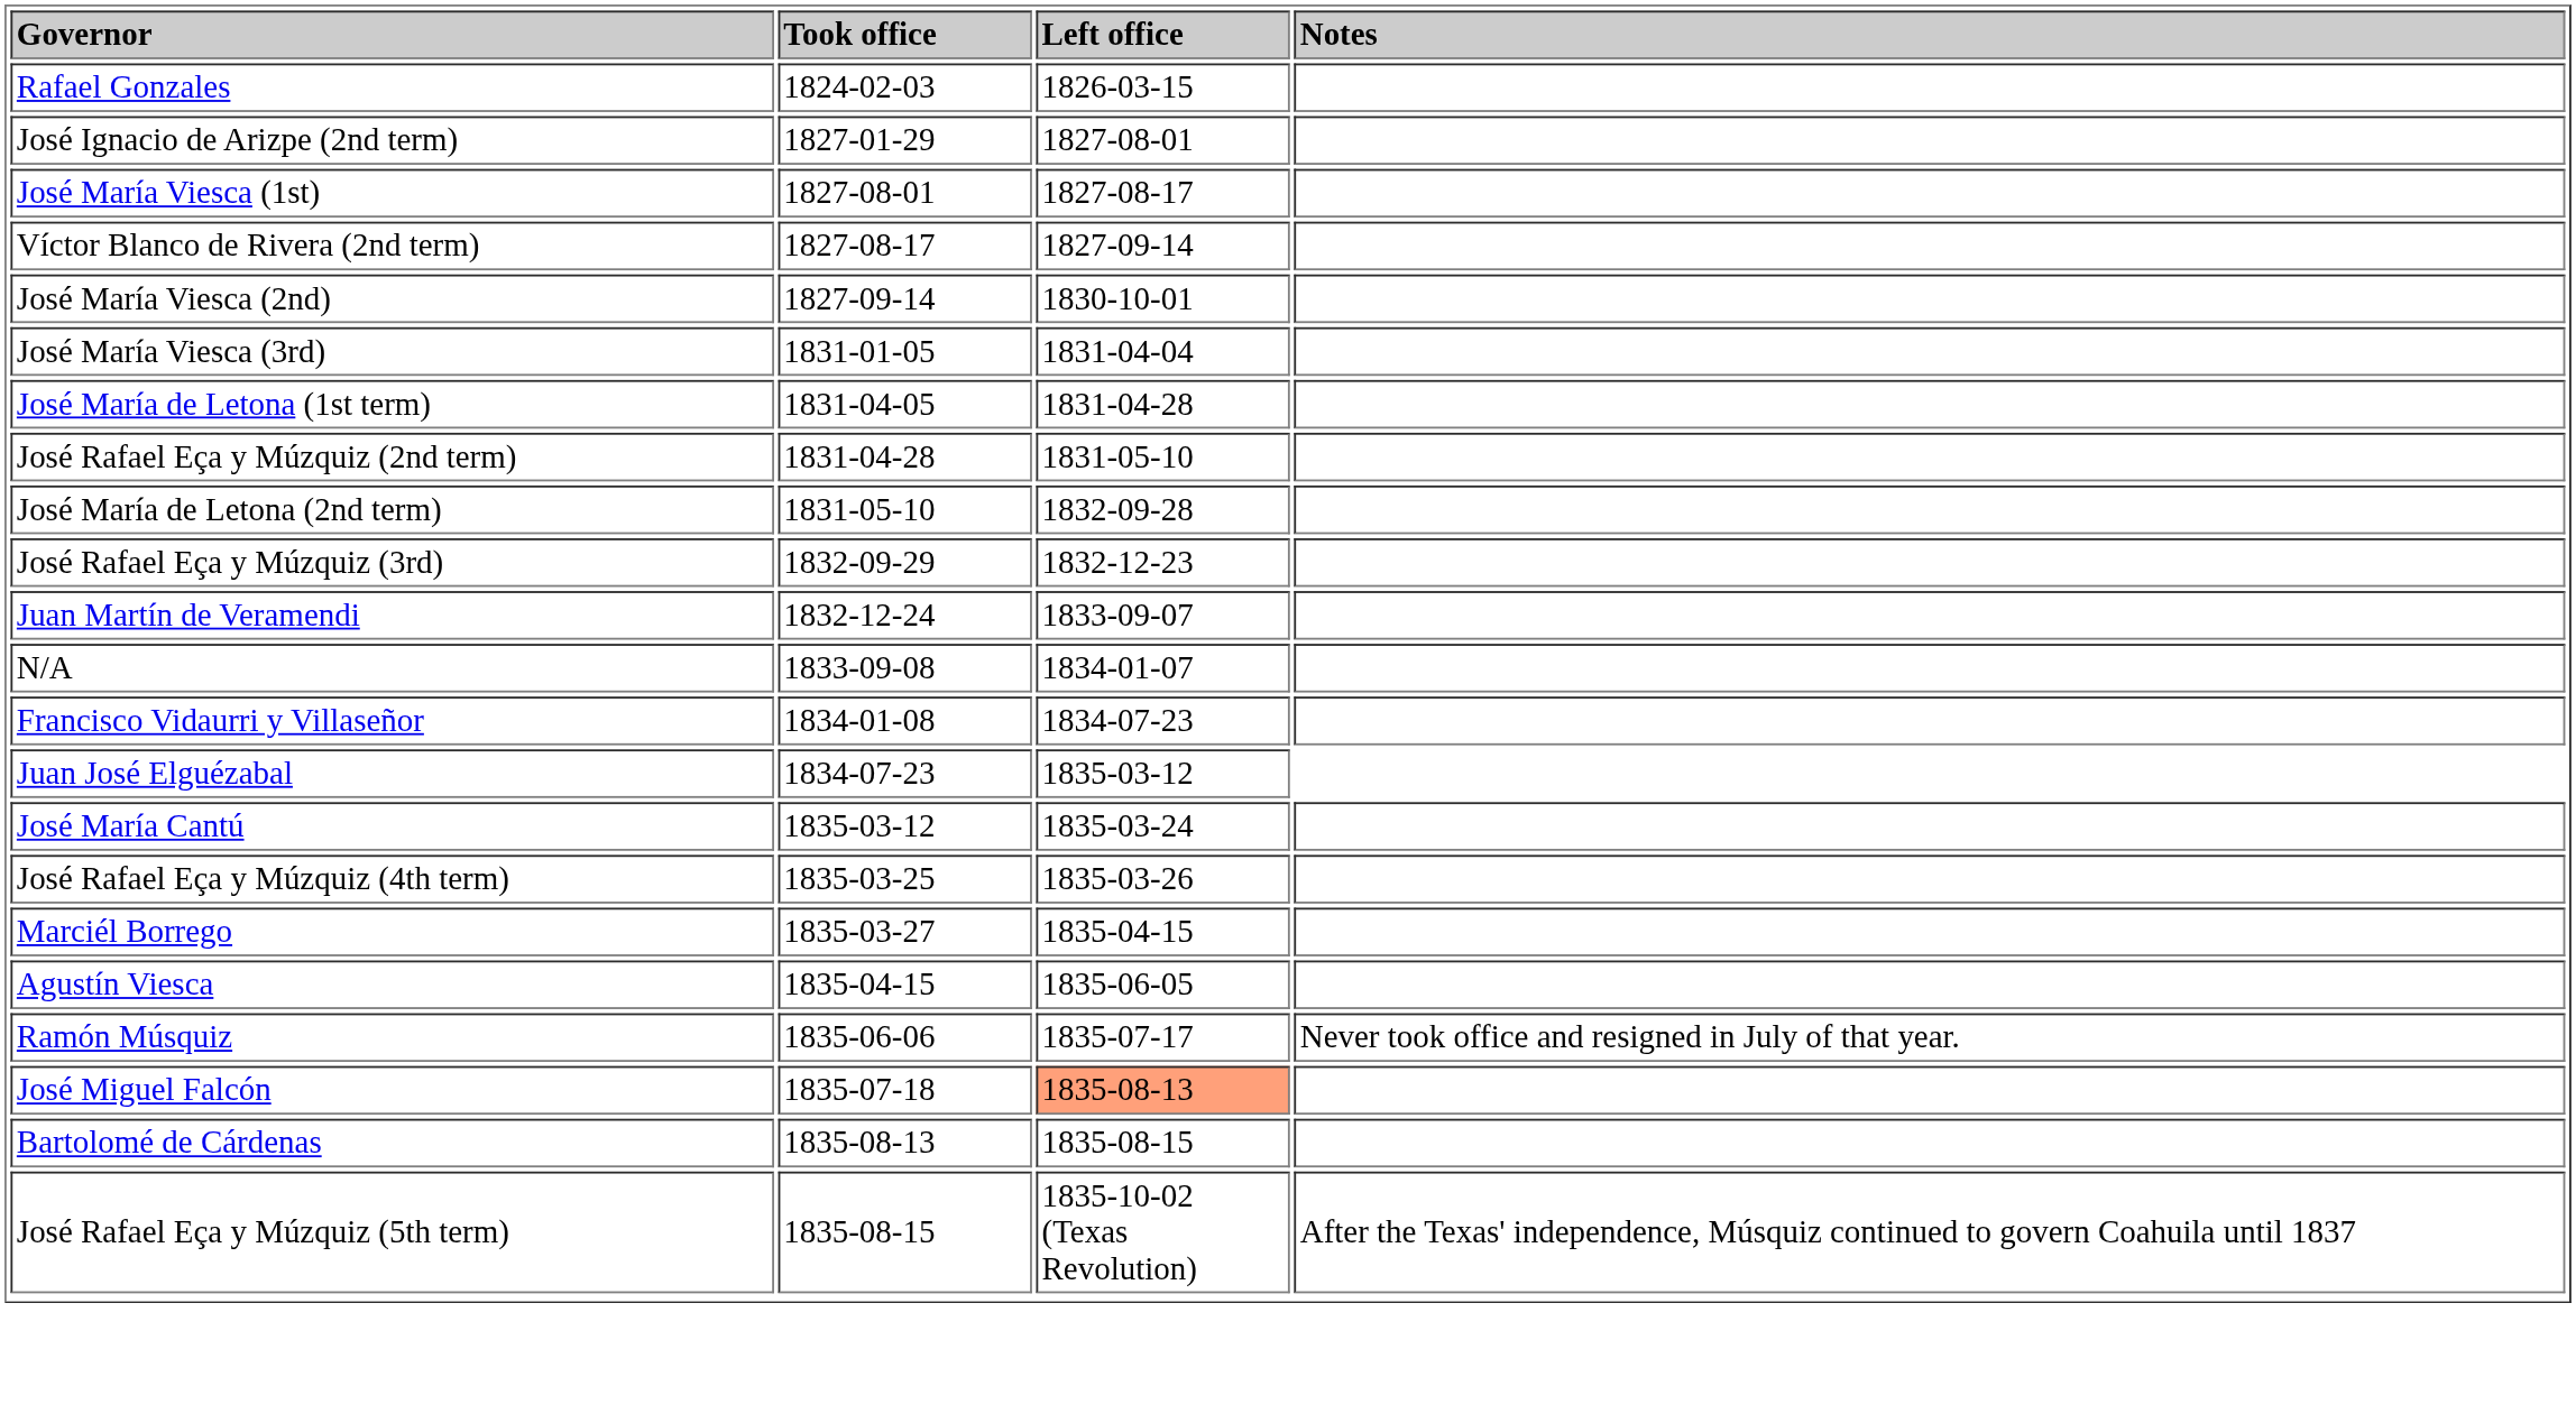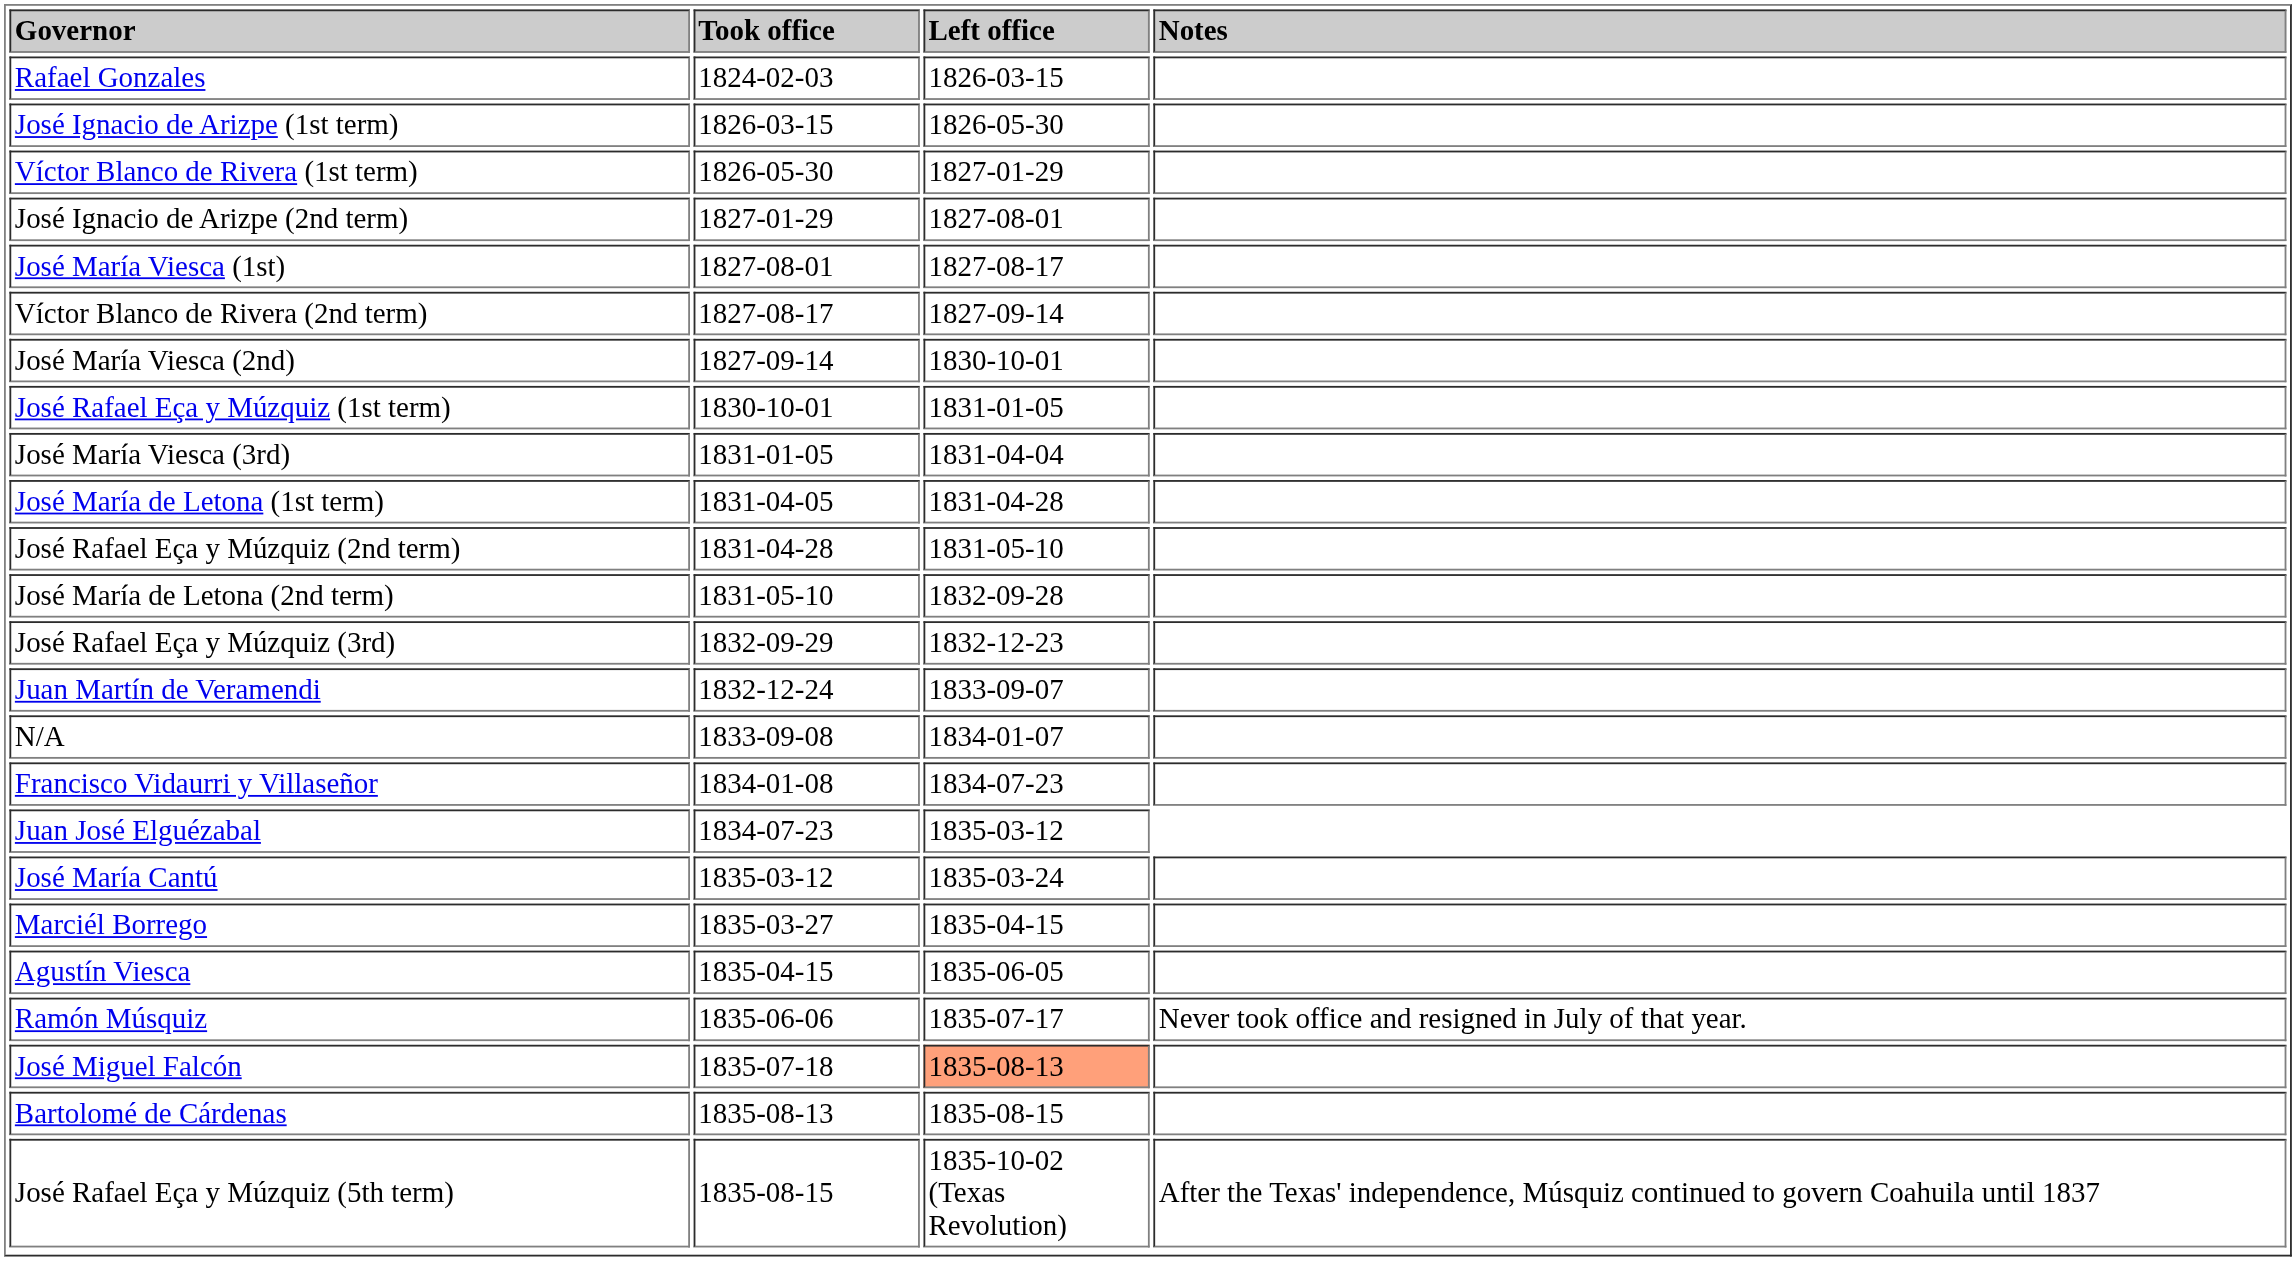+ row: José Ignacio de Arizpe (1st term) | 1826-03-15 | 1826-05-30
+ row: Víctor Blanco de Rivera (1st term) | 1826-05-30 | 1827-01-29
+ row: José Rafael Eça y Múzquiz (1st term) | 1830-10-01 | 1831-01-05
- row: José Rafael Eça y Múzquiz (4th term) | 1835-03-25 | 1835-03-26
